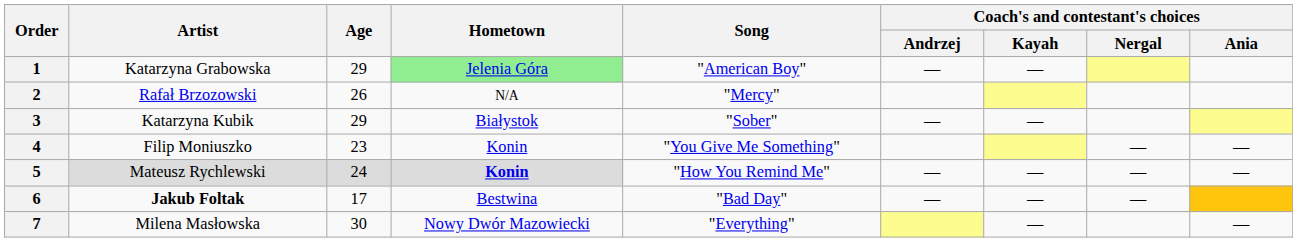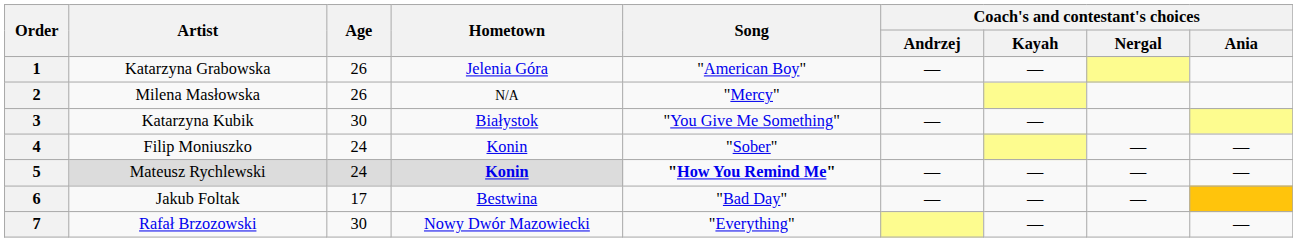1 | Age: 29 -> 26
1 | Hometown: lightgreen background -> no background
2 | Artist: Rafał Brzozowski -> Milena Masłowska
3 | Age: 29 -> 30
3 | Song: "Sober" -> "You Give Me Something"
4 | Age: 23 -> 24
4 | Song: "You Give Me Something" -> "Sober"
5 | Song: normal -> bold
6 | Artist: bold -> normal
7 | Artist: Milena Masłowska -> Rafał Brzozowski
